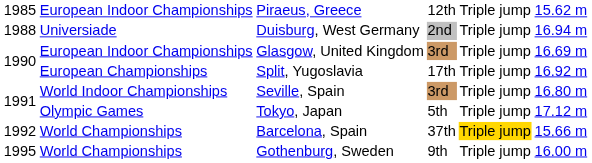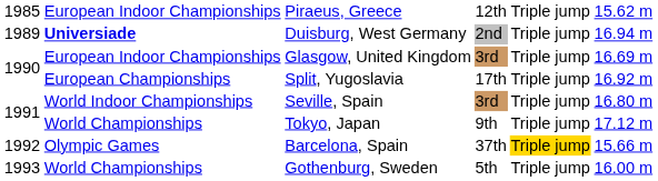Duisburg, West Germany | column 1: 1988 -> 1989
Duisburg, West Germany | column 2: normal -> bold
Tokyo, Japan | column 2: Olympic Games -> World Championships
Tokyo, Japan | column 4: 5th -> 9th
Barcelona, Spain | column 2: World Championships -> Olympic Games
Gothenburg, Sweden | column 1: 1995 -> 1993
Gothenburg, Sweden | column 4: 9th -> 5th
